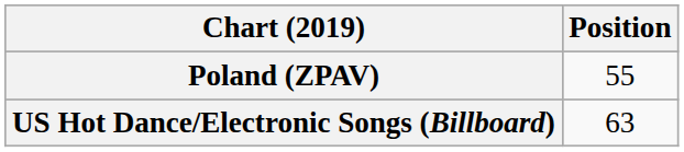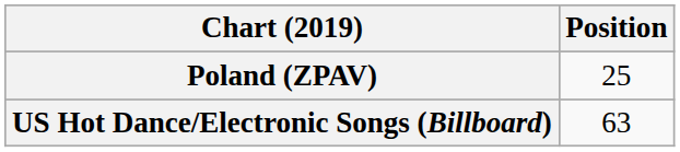Poland (ZPAV) | Position: 55 -> 25
